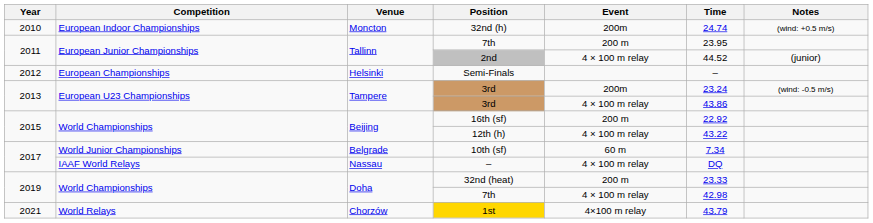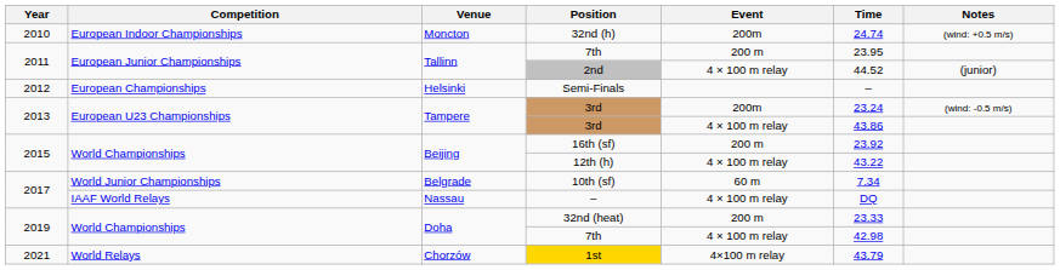16th (sf) | Time: 22.92 -> 23.92
